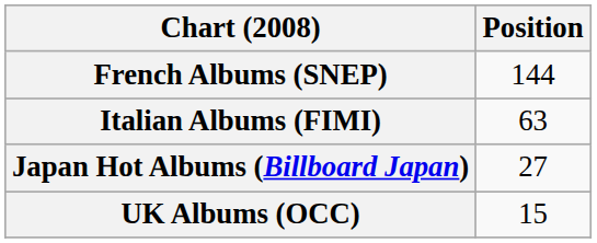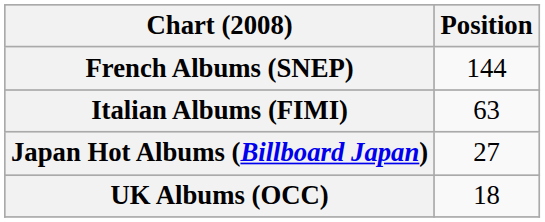UK Albums (OCC) | Position: 15 -> 18
